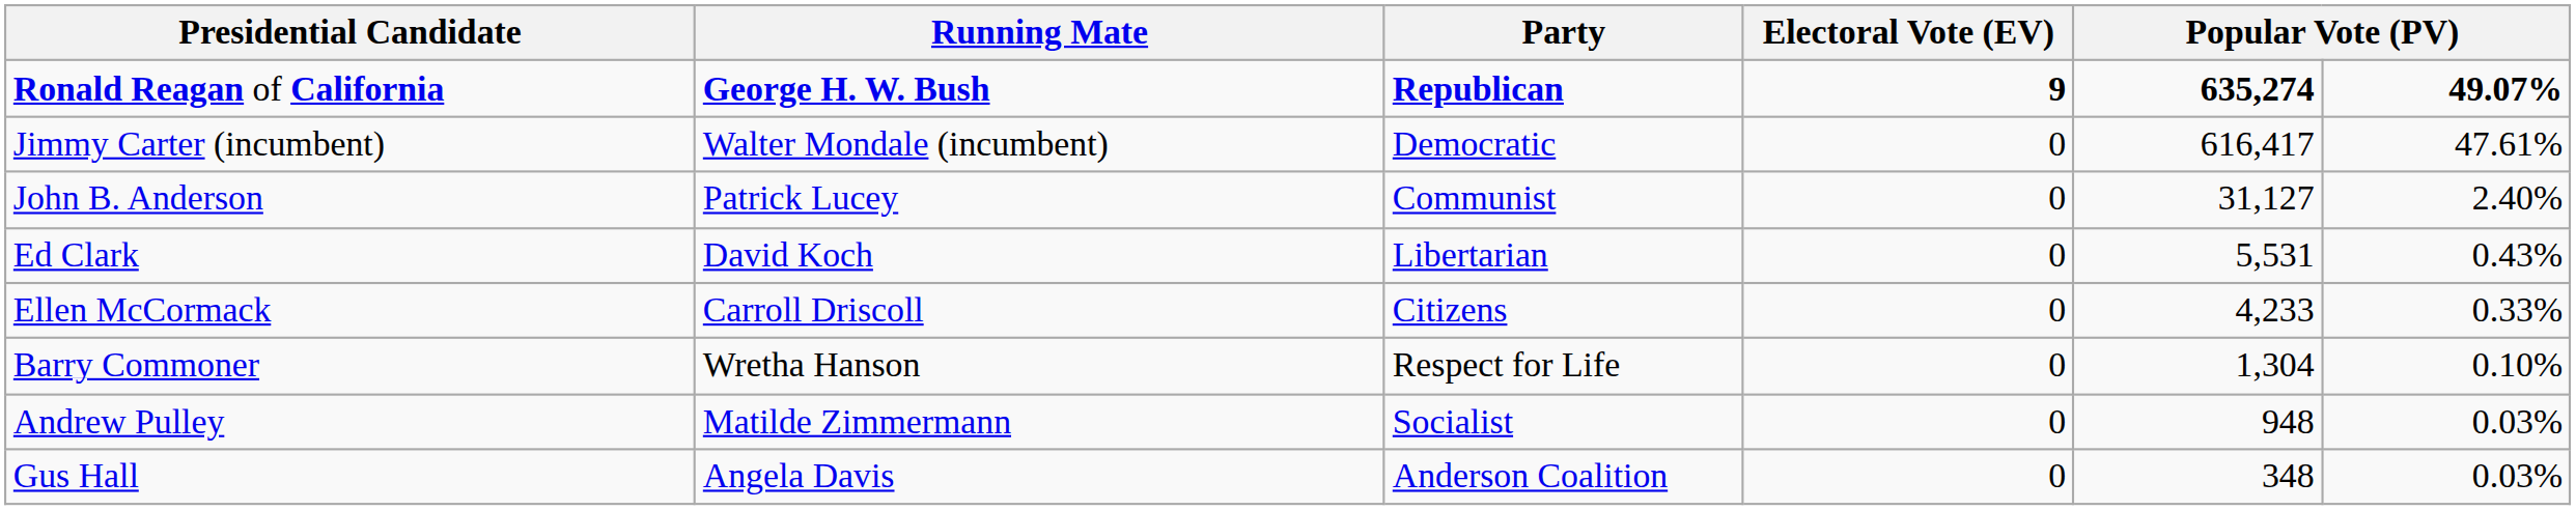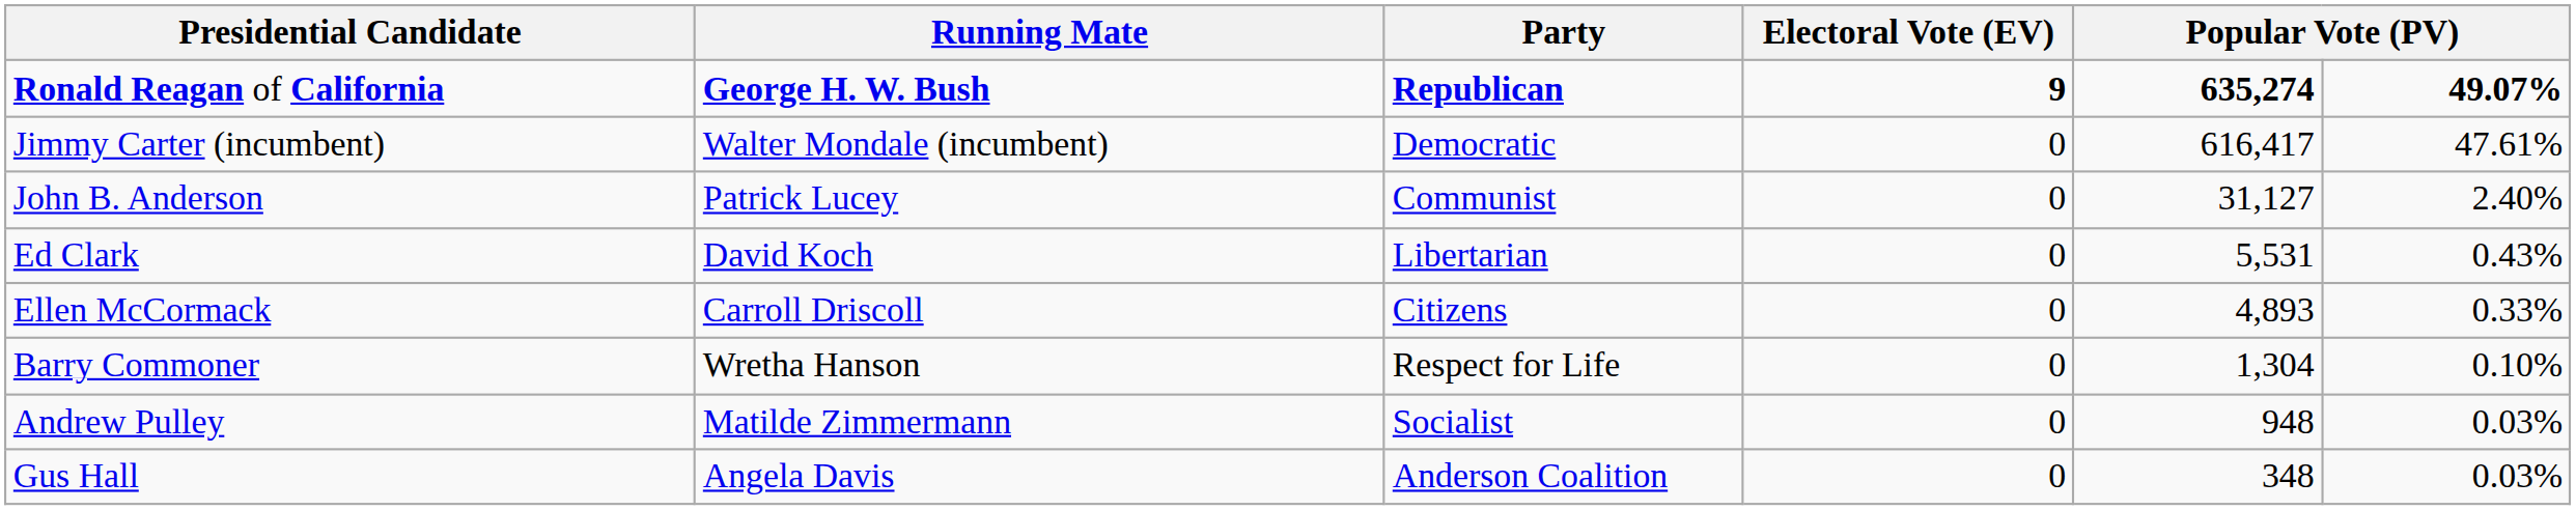Ellen McCormack | column 5: 4,233 -> 4,893
